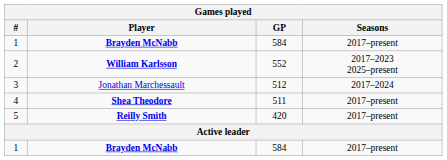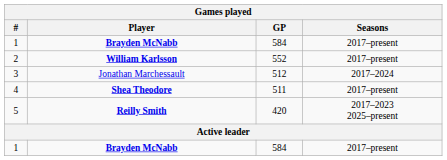2 | Seasons: 2017–2023 2025–present -> 2017–present
5 | Seasons: 2017–present -> 2017–2023 2025–present
